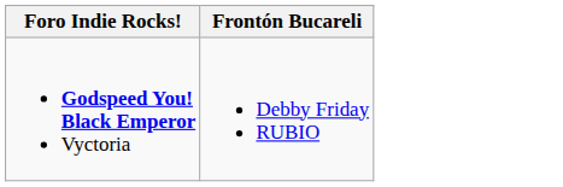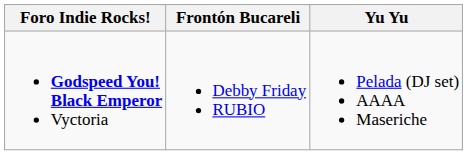+ column: Yu Yu | Pelada (DJ set) AAAA Maseriche
